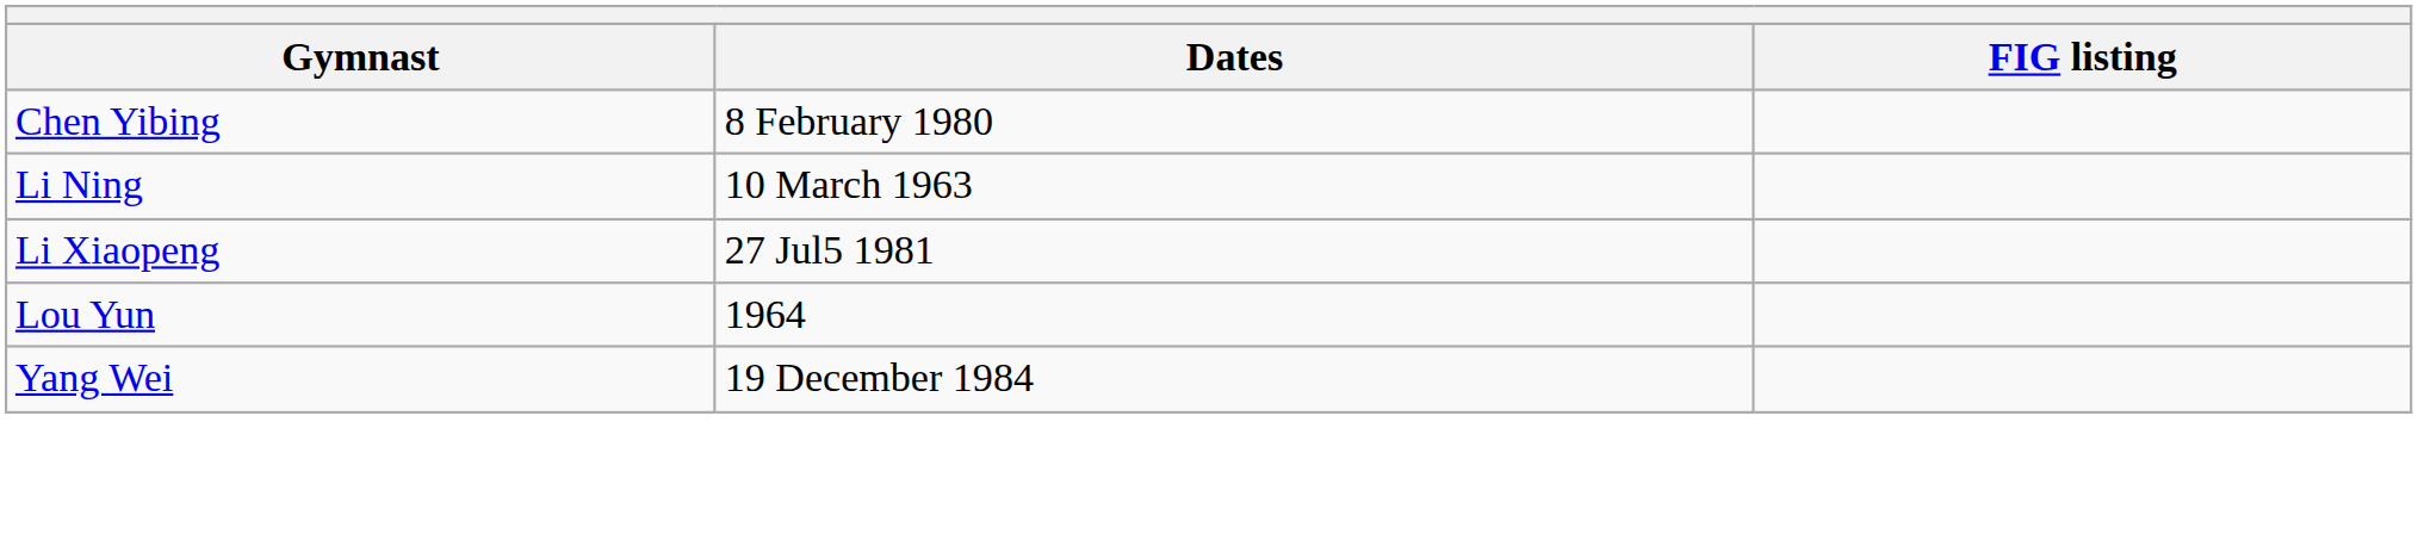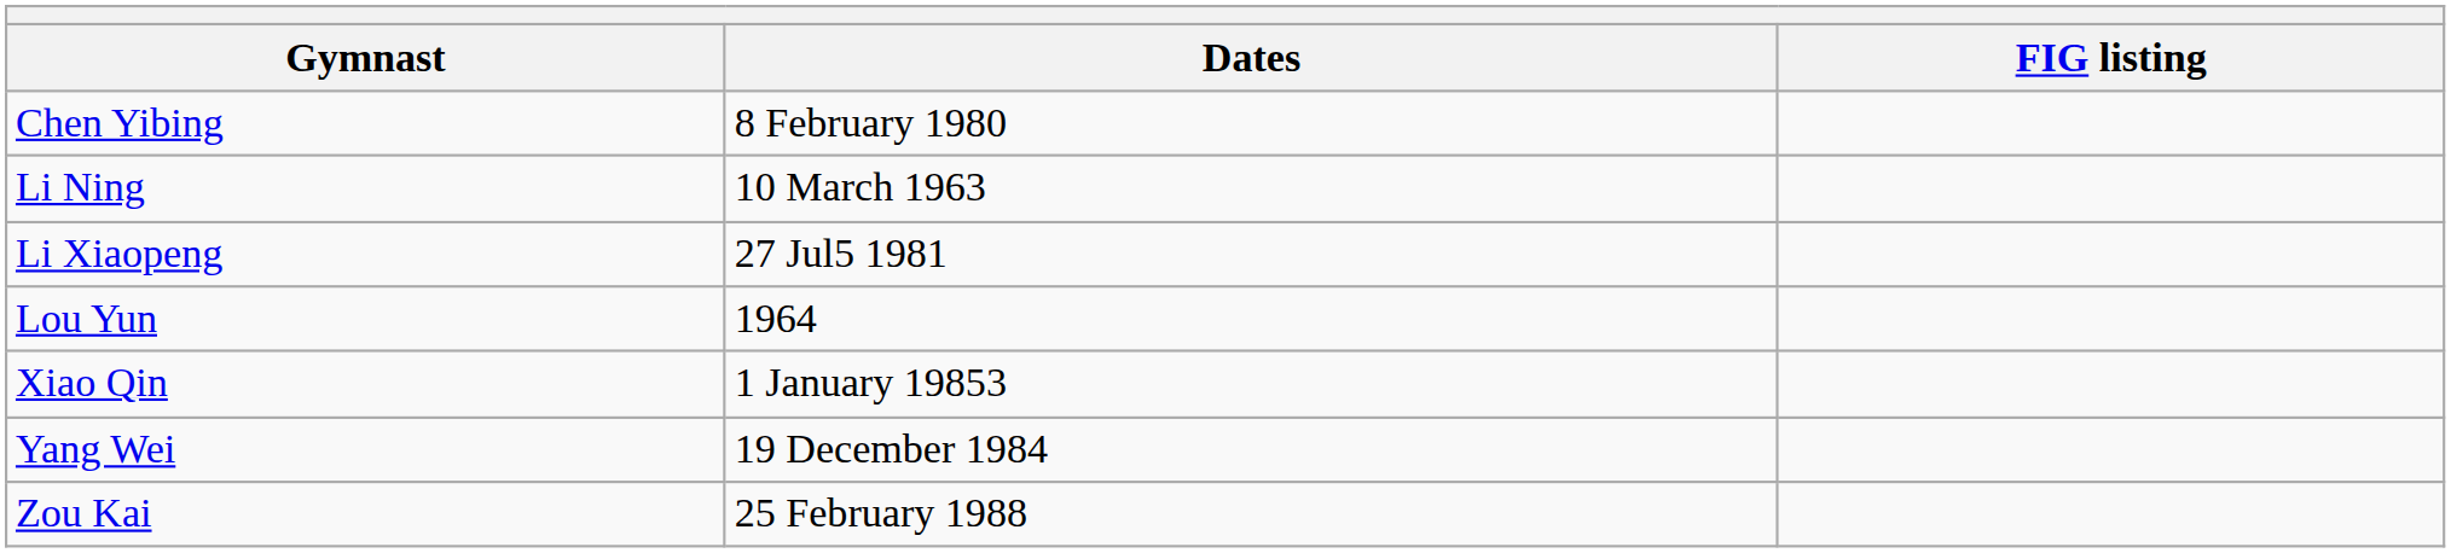+ row: Xiao Qin | 1 January 19853
+ row: Zou Kai | 25 February 1988
